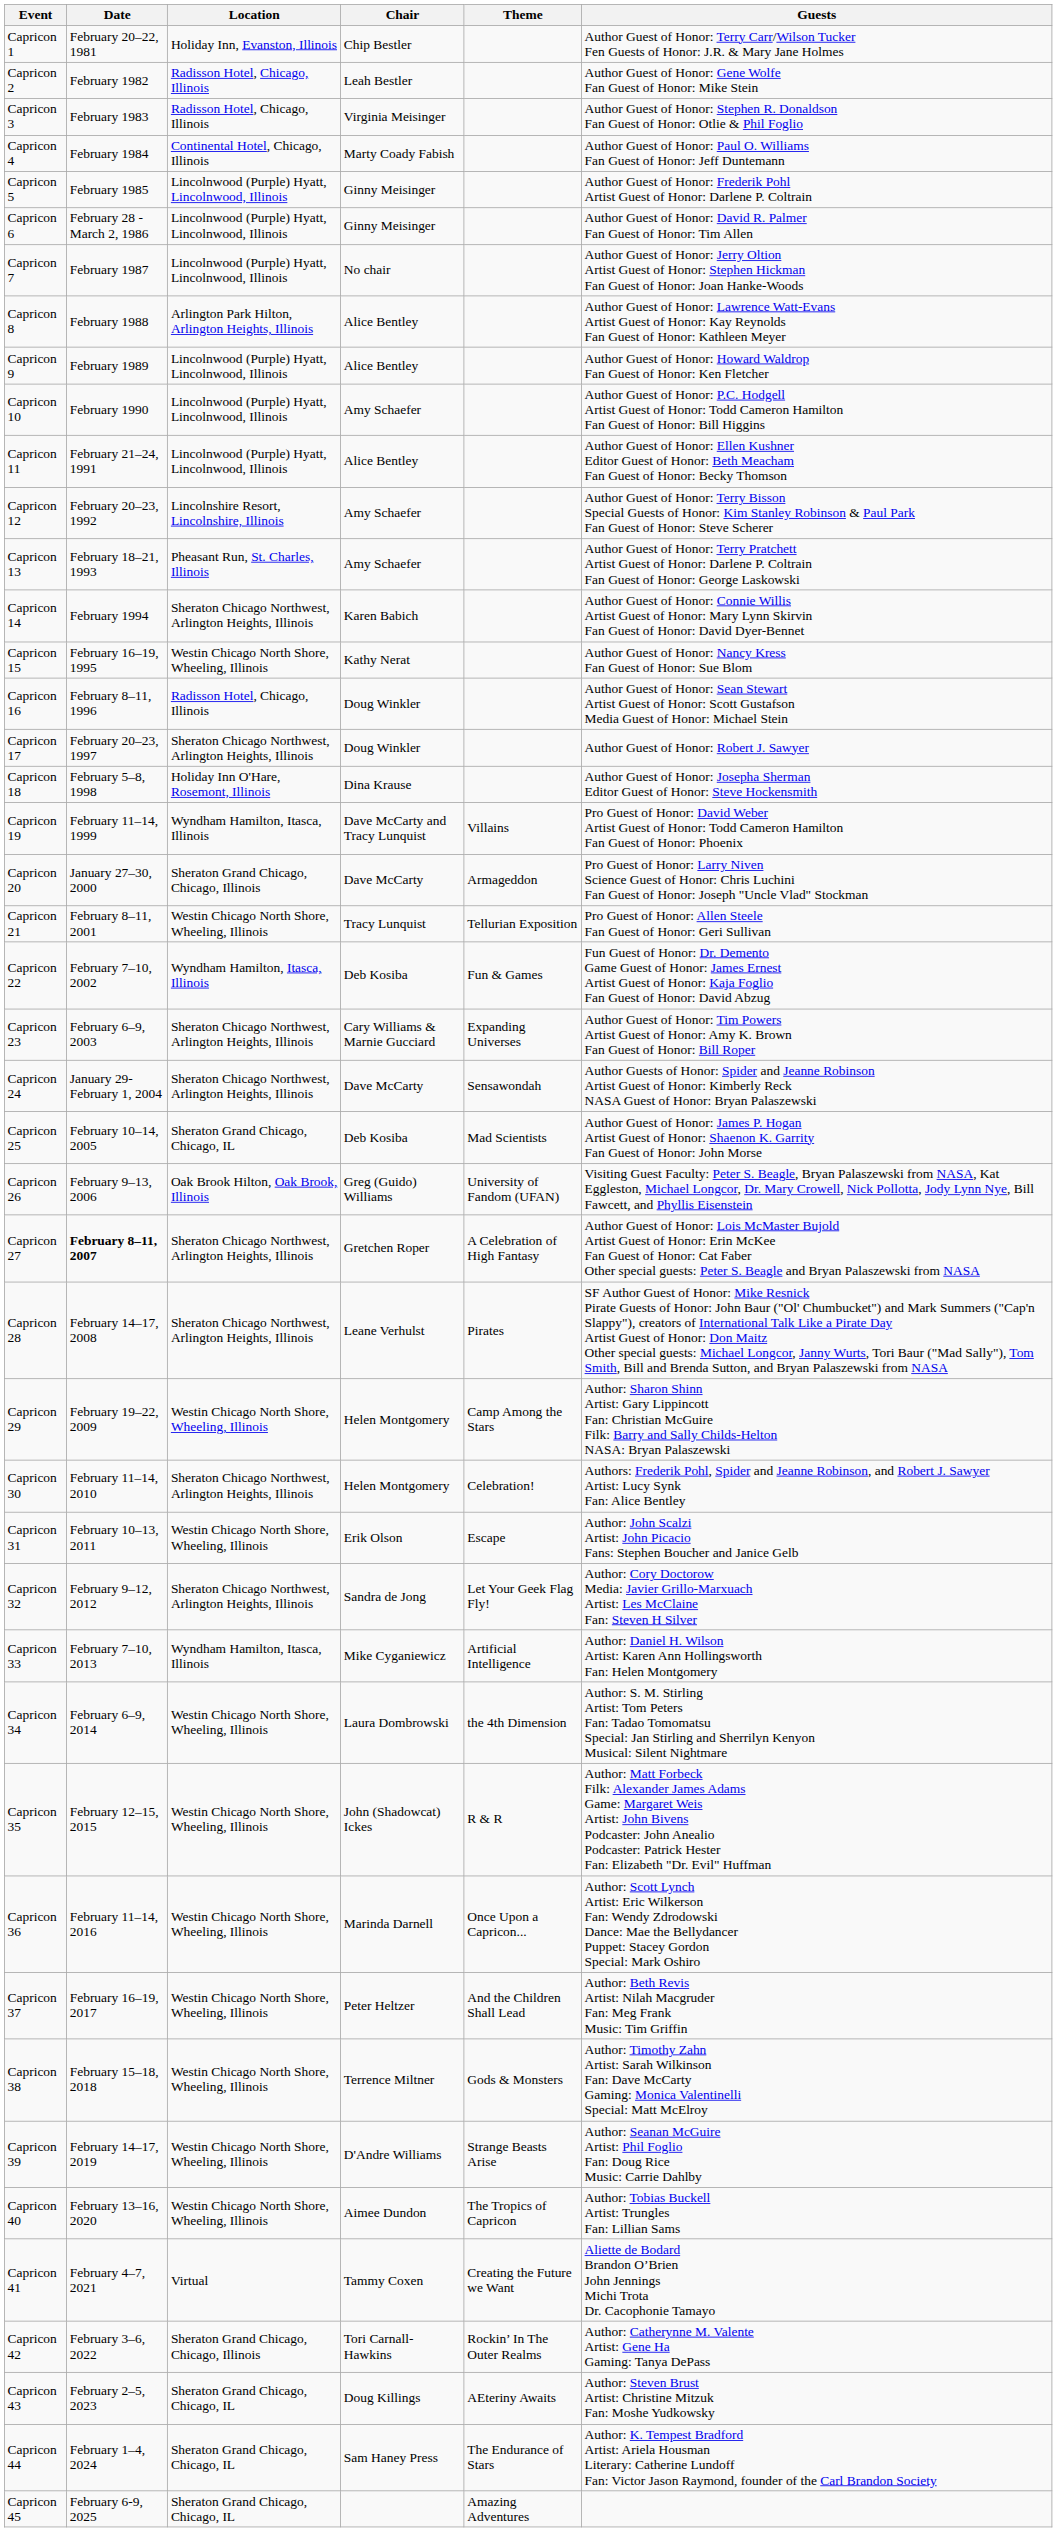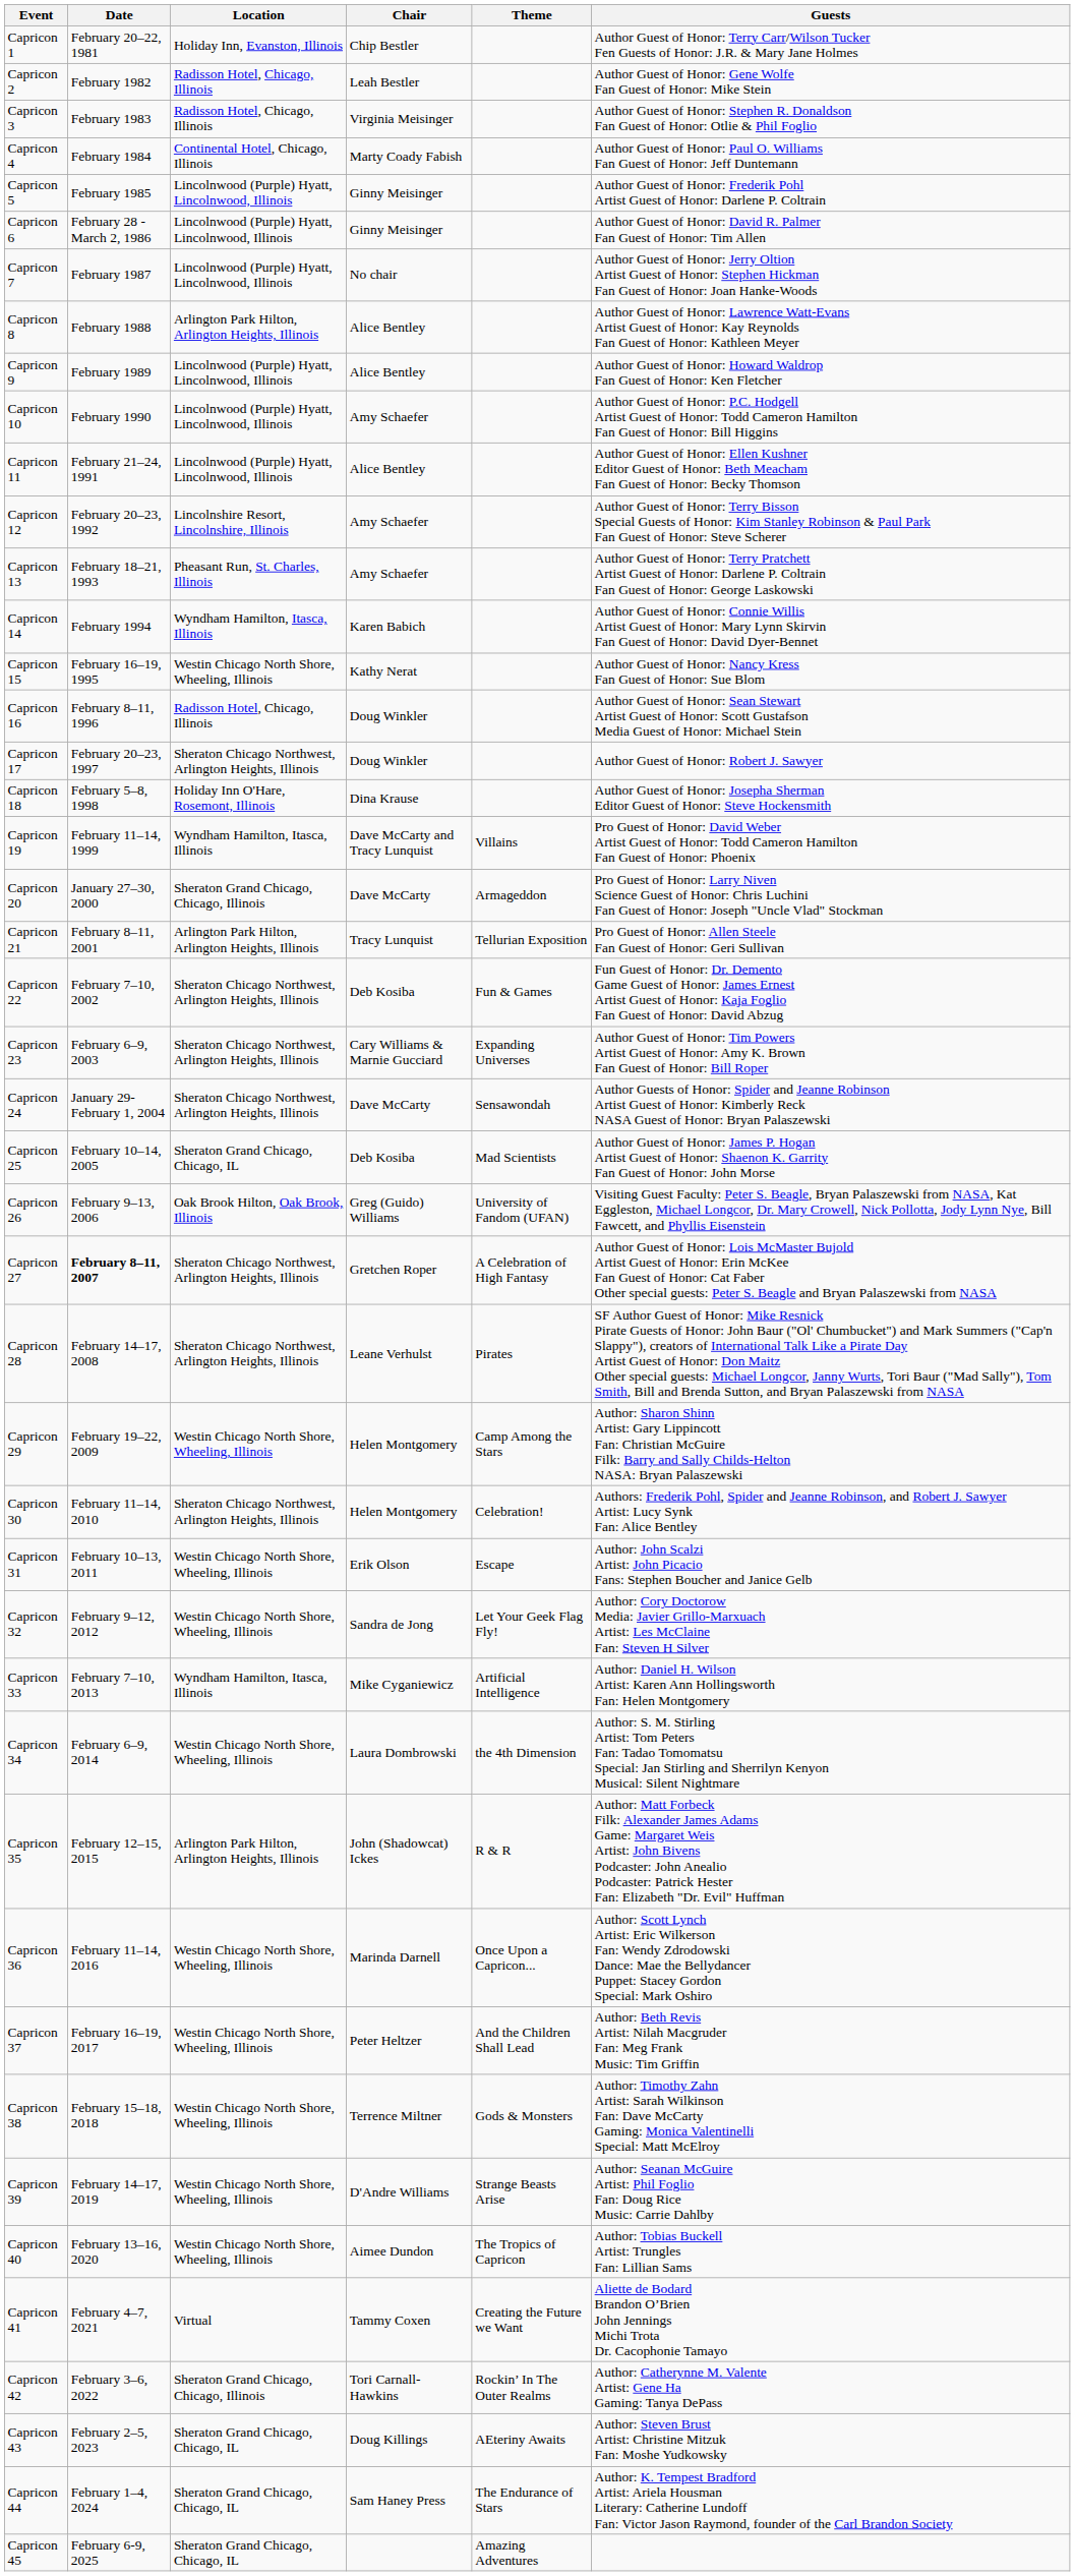Capricon 14 | Location: Sheraton Chicago Northwest, Arlington Heights, Illinois -> Wyndham Hamilton, Itasca, Illinois
Capricon 21 | Location: Westin Chicago North Shore, Wheeling, Illinois -> Arlington Park Hilton, Arlington Heights, Illinois
Capricon 22 | Location: Wyndham Hamilton, Itasca, Illinois -> Sheraton Chicago Northwest, Arlington Heights, Illinois
Capricon 32 | Location: Sheraton Chicago Northwest, Arlington Heights, Illinois -> Westin Chicago North Shore, Wheeling, Illinois
Capricon 35 | Location: Westin Chicago North Shore, Wheeling, Illinois -> Arlington Park Hilton, Arlington Heights, Illinois
